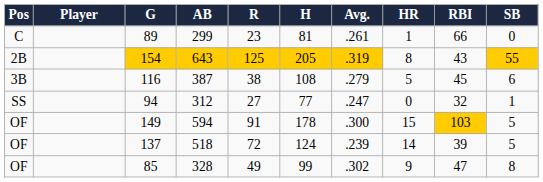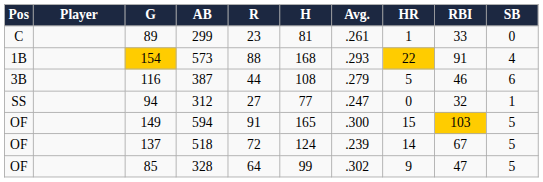299 | RBI: 66 -> 33
+ row: 1B | 154 | 573 | 88 | 168 | .293 | 22 | 91 | 4
- row: 2B | 154 | 643 | 125 | 205 | .319 | 8 | 43 | 55
387 | R: 38 -> 44
387 | RBI: 45 -> 46
594 | H: 178 -> 165
518 | RBI: 39 -> 67
328 | R: 49 -> 64
328 | SB: 8 -> 5
